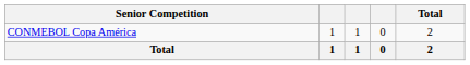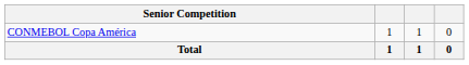- column: Total | 2 | 2
